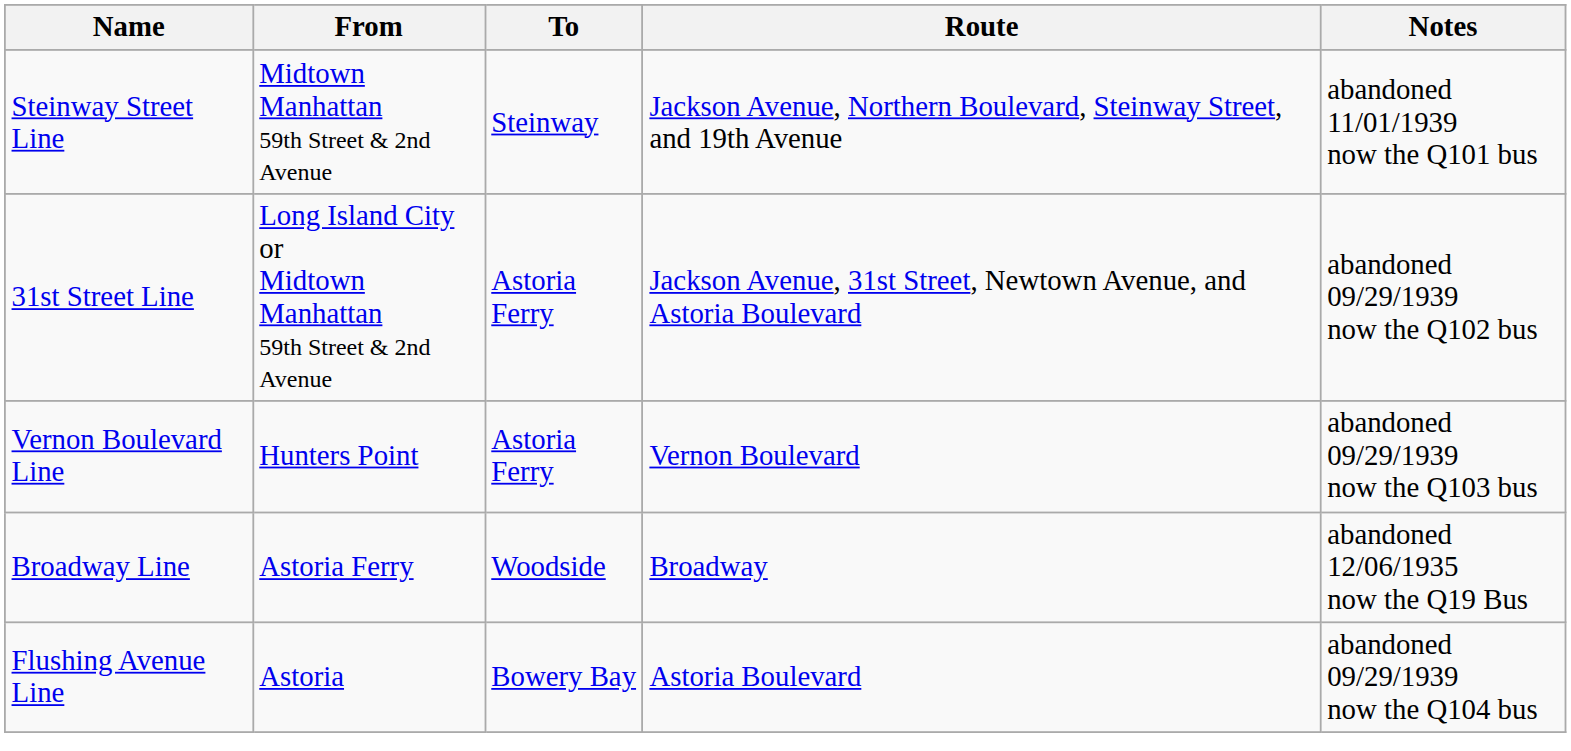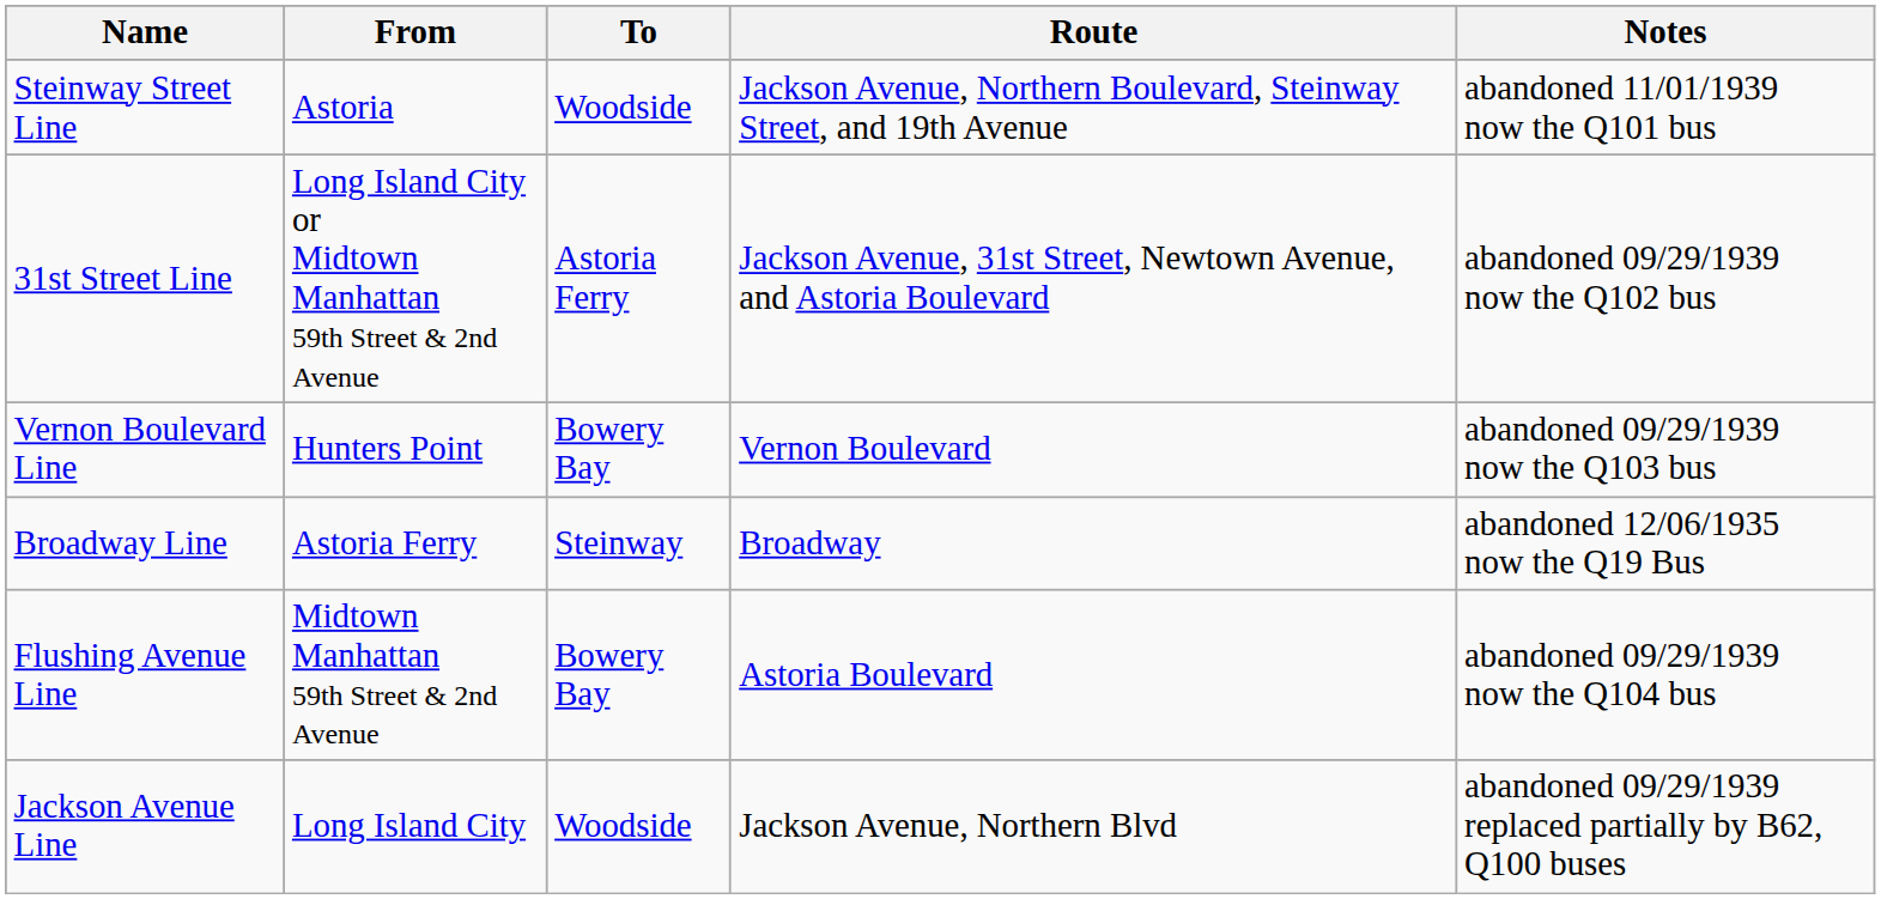Steinway Street Line | From: Midtown Manhattan 59th Street & 2nd Avenue -> Astoria
Steinway Street Line | To: Steinway -> Woodside
Vernon Boulevard Line | To: Astoria Ferry -> Bowery Bay
Broadway Line | To: Woodside -> Steinway
Flushing Avenue Line | From: Astoria -> Midtown Manhattan 59th Street & 2nd Avenue
+ row: Jackson Avenue Line | Long Island City | Woodside | Jackson Avenue, Northern Blvd | abandoned 09/29/1939 replaced partially by B62, Q100 buses
